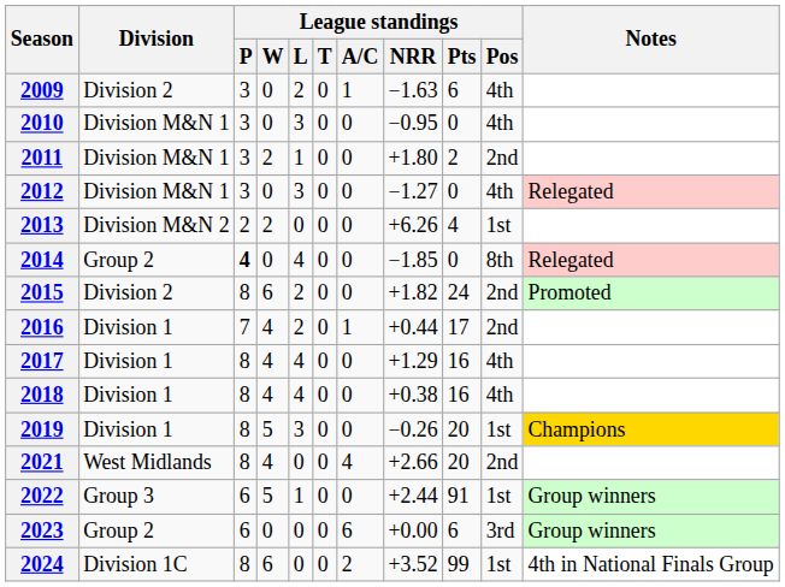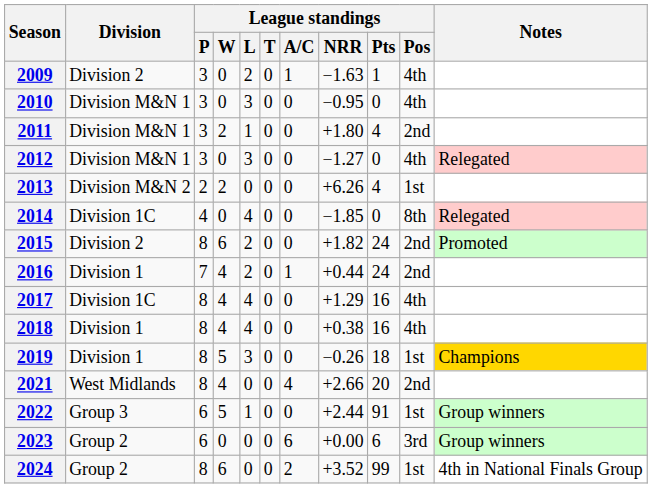2009 | League standings / Pts: 6 -> 1
2011 | League standings / Pts: 2 -> 4
2014 | Division: Group 2 -> Division 1C
2014 | League standings / P: bold -> normal
2016 | League standings / Pts: 17 -> 24
2017 | Division: Division 1 -> Division 1C
2019 | League standings / Pts: 20 -> 18
2024 | Division: Division 1C -> Group 2
